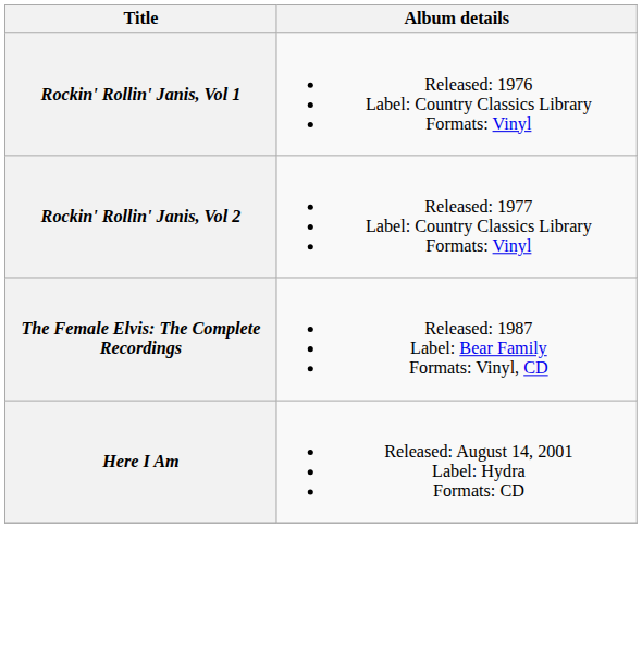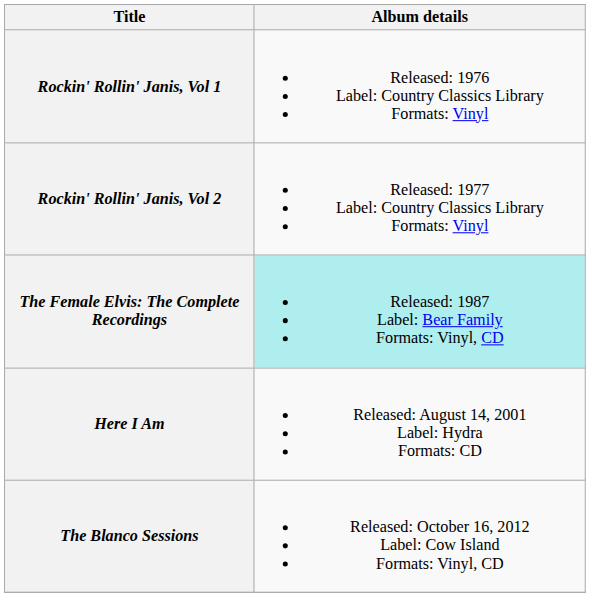The Female Elvis: The Complete Recordings | Album details: no background -> paleturquoise background
+ row: The Blanco Sessions | Released: October 16, 2012 Label: Cow Island Formats: Vinyl, CD
